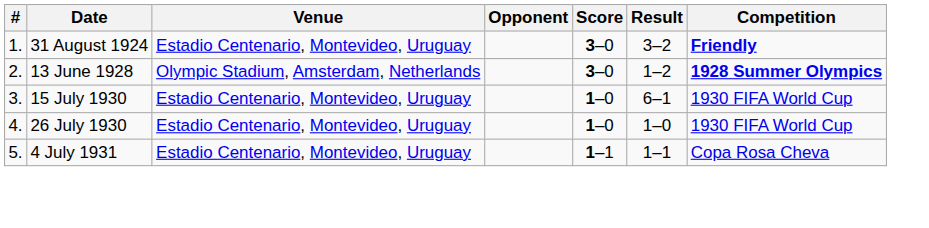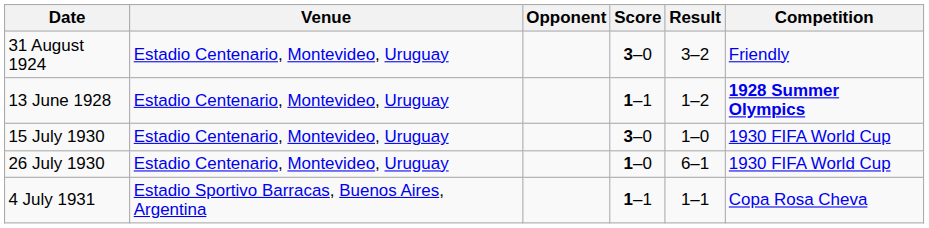- column: # | 1. | 2. | 3. | 4. | 5.
31 August 1924 | Competition: bold -> normal
13 June 1928 | Venue: Olympic Stadium, Amsterdam, Netherlands -> Estadio Centenario, Montevideo, Uruguay
13 June 1928 | Score: 3–0 -> 1–1
15 July 1930 | Score: 1–0 -> 3–0
15 July 1930 | Result: 6–1 -> 1–0
26 July 1930 | Result: 1–0 -> 6–1
4 July 1931 | Venue: Estadio Centenario, Montevideo, Uruguay -> Estadio Sportivo Barracas, Buenos Aires, Argentina
